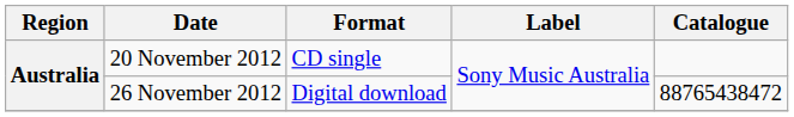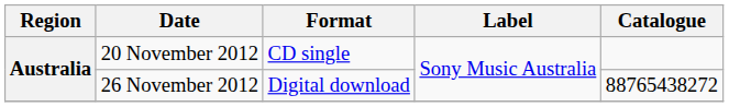26 November 2012 | Catalogue: 88765438472 -> 88765438272
